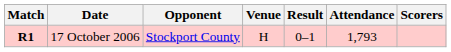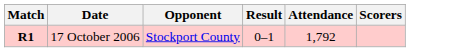- column: Venue | H
17 October 2006 | Attendance: 1,793 -> 1,792
